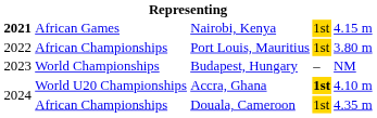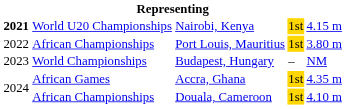Nairobi, Kenya | column 2: African Games -> World U20 Championships
Accra, Ghana | column 2: World U20 Championships -> African Games
Accra, Ghana | column 4: bold -> normal
Accra, Ghana | column 5: 4.10 m -> 4.35 m
Douala, Cameroon | column 5: 4.35 m -> 4.10 m
